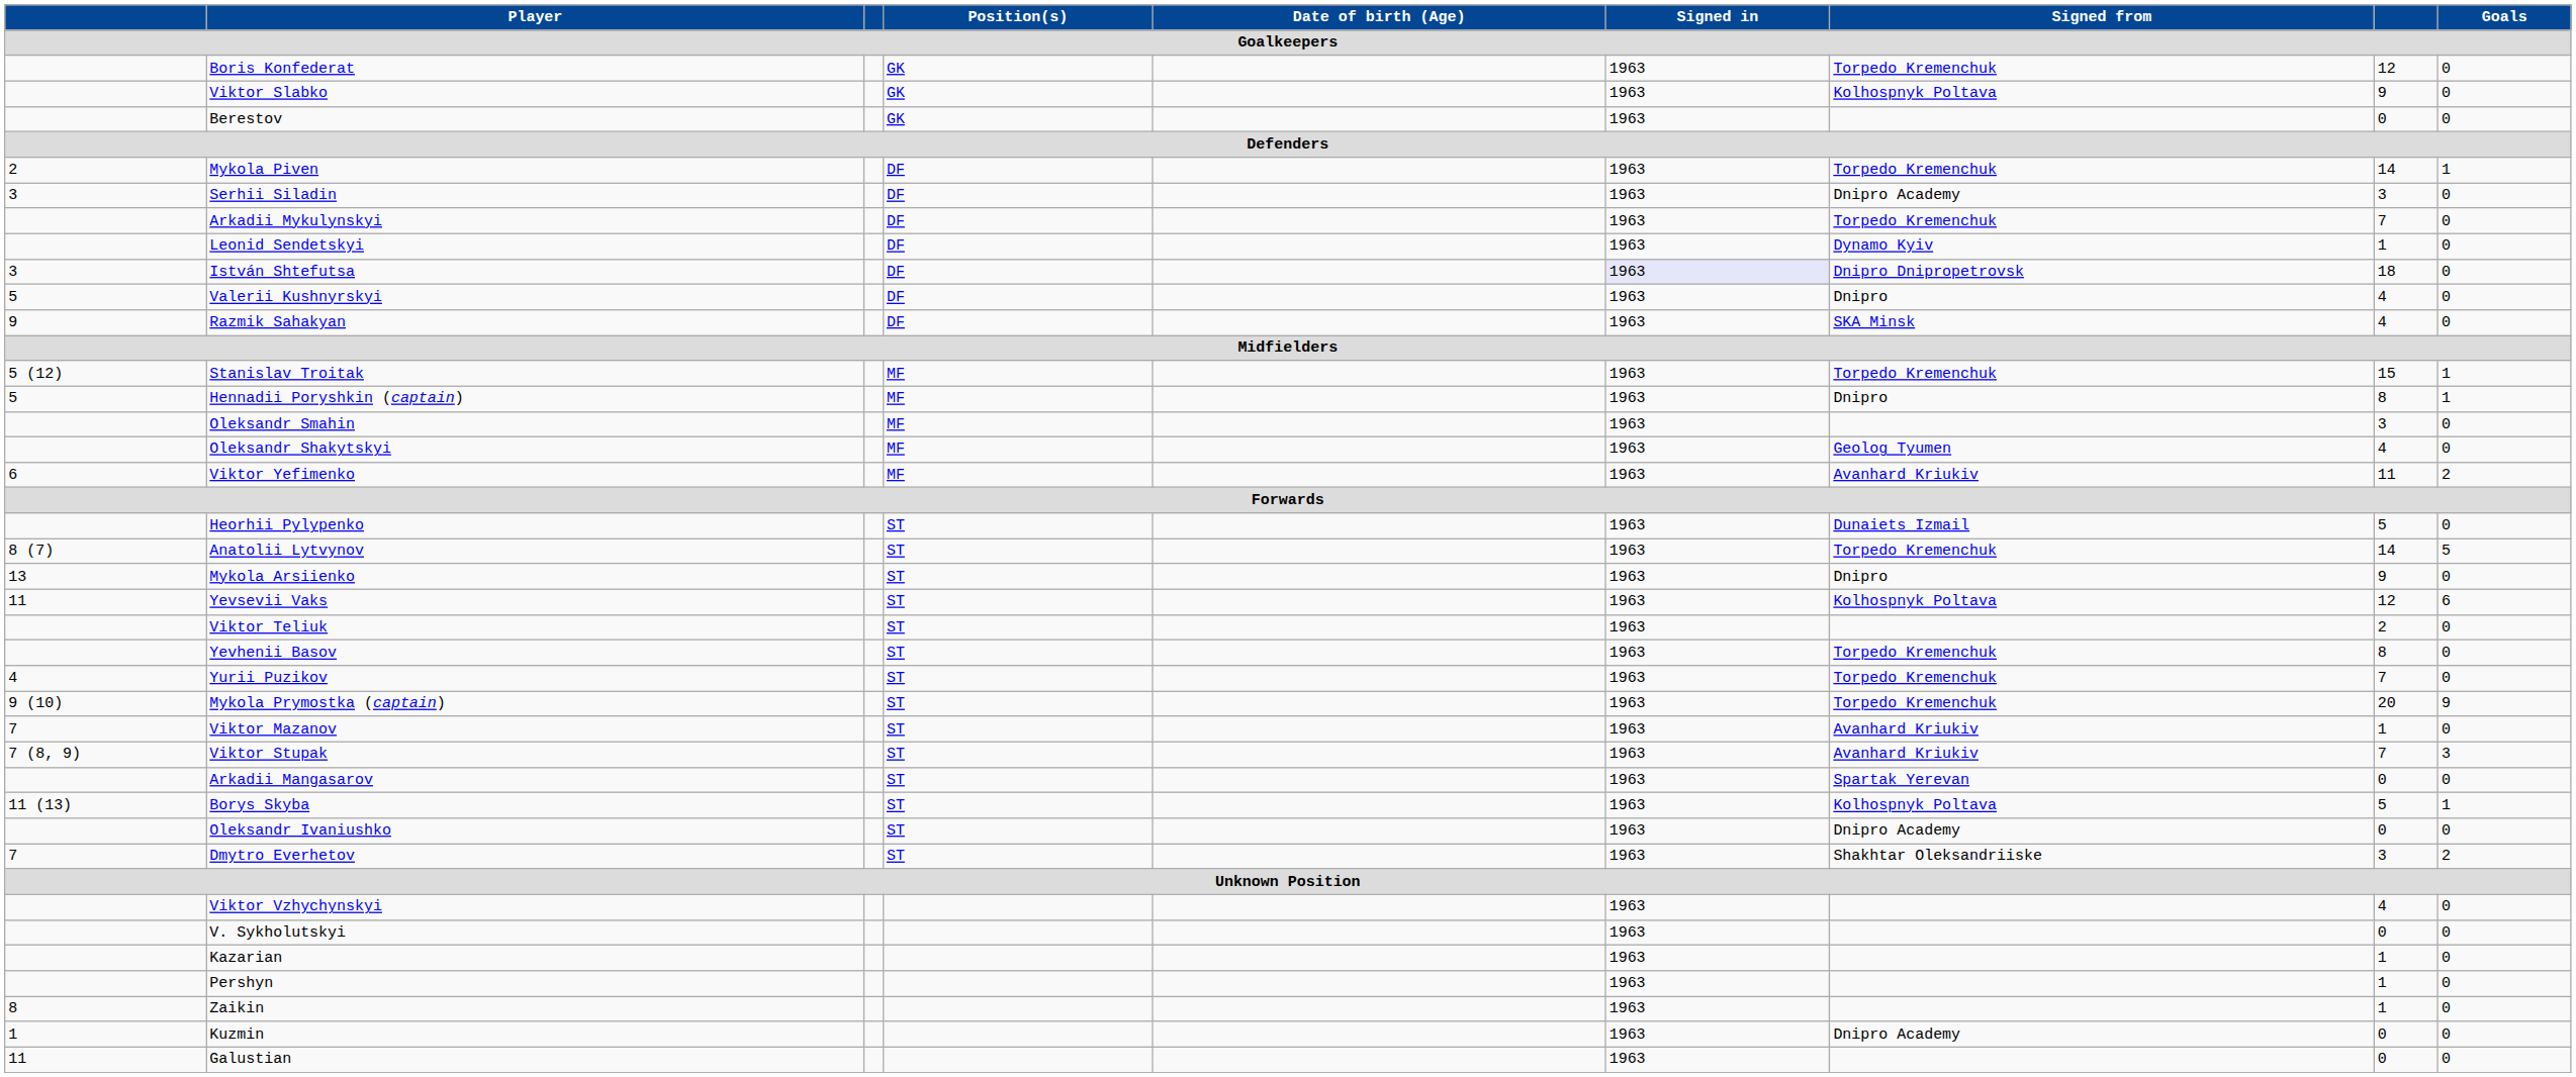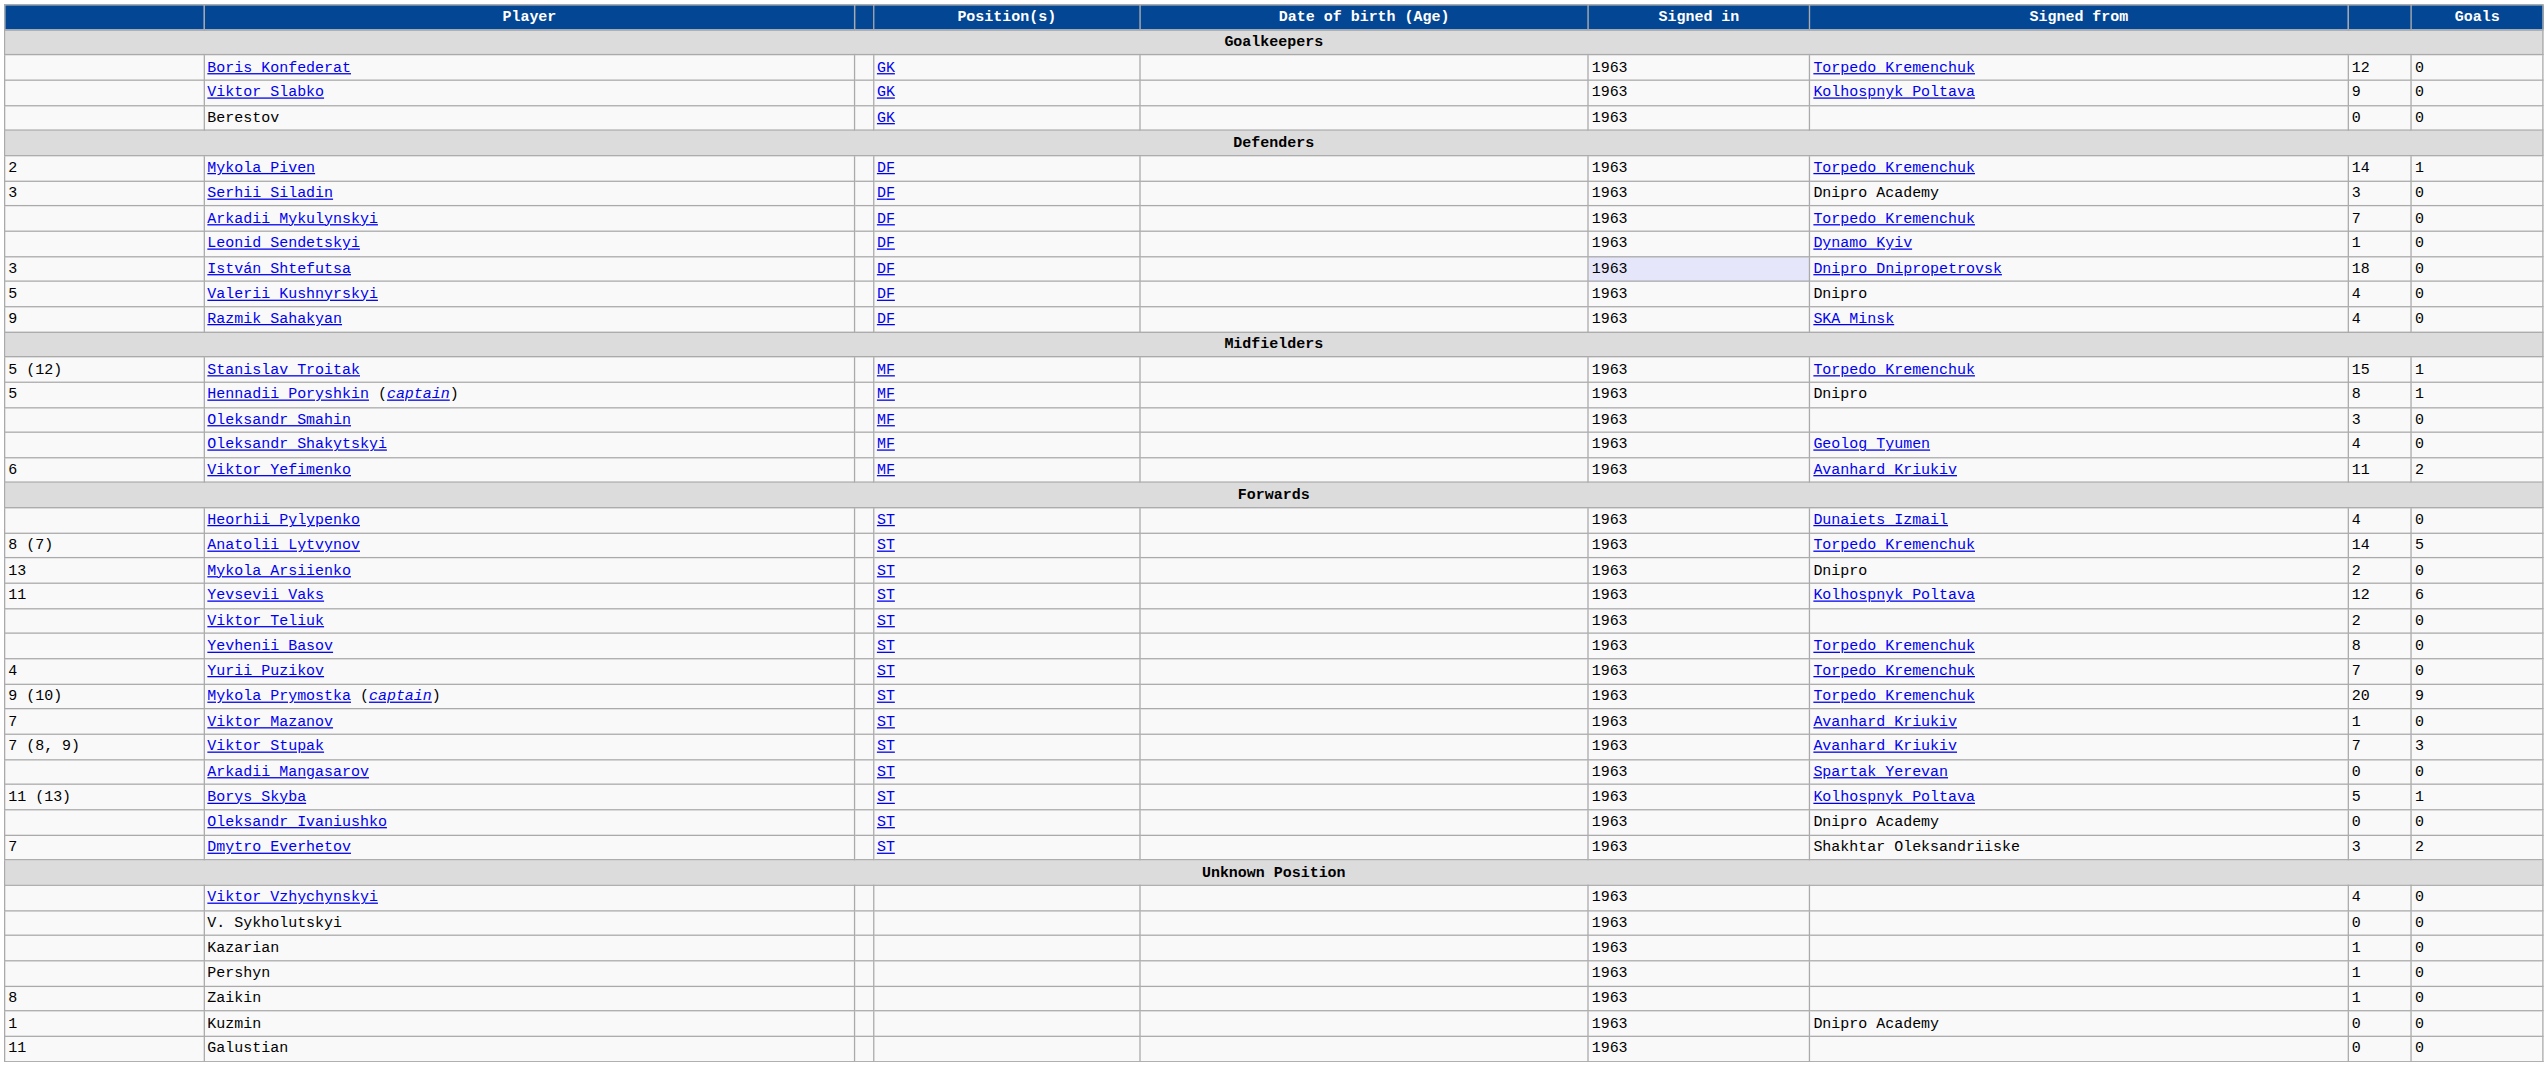Heorhii Pylypenko | column 8: 5 -> 4
Mykola Arsiienko | column 8: 9 -> 2
